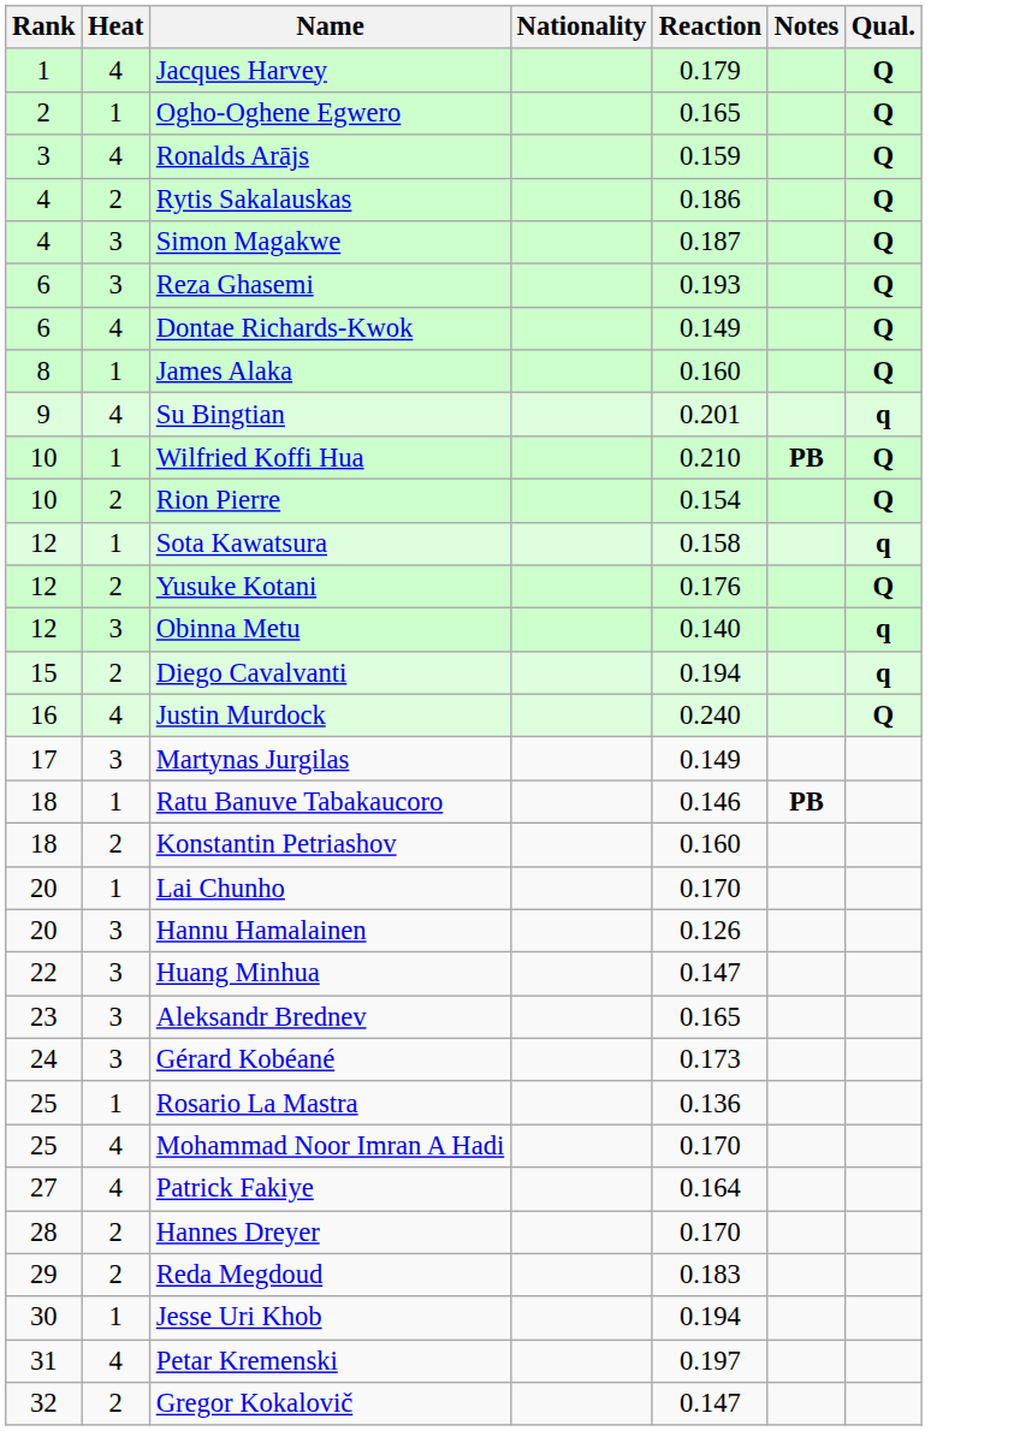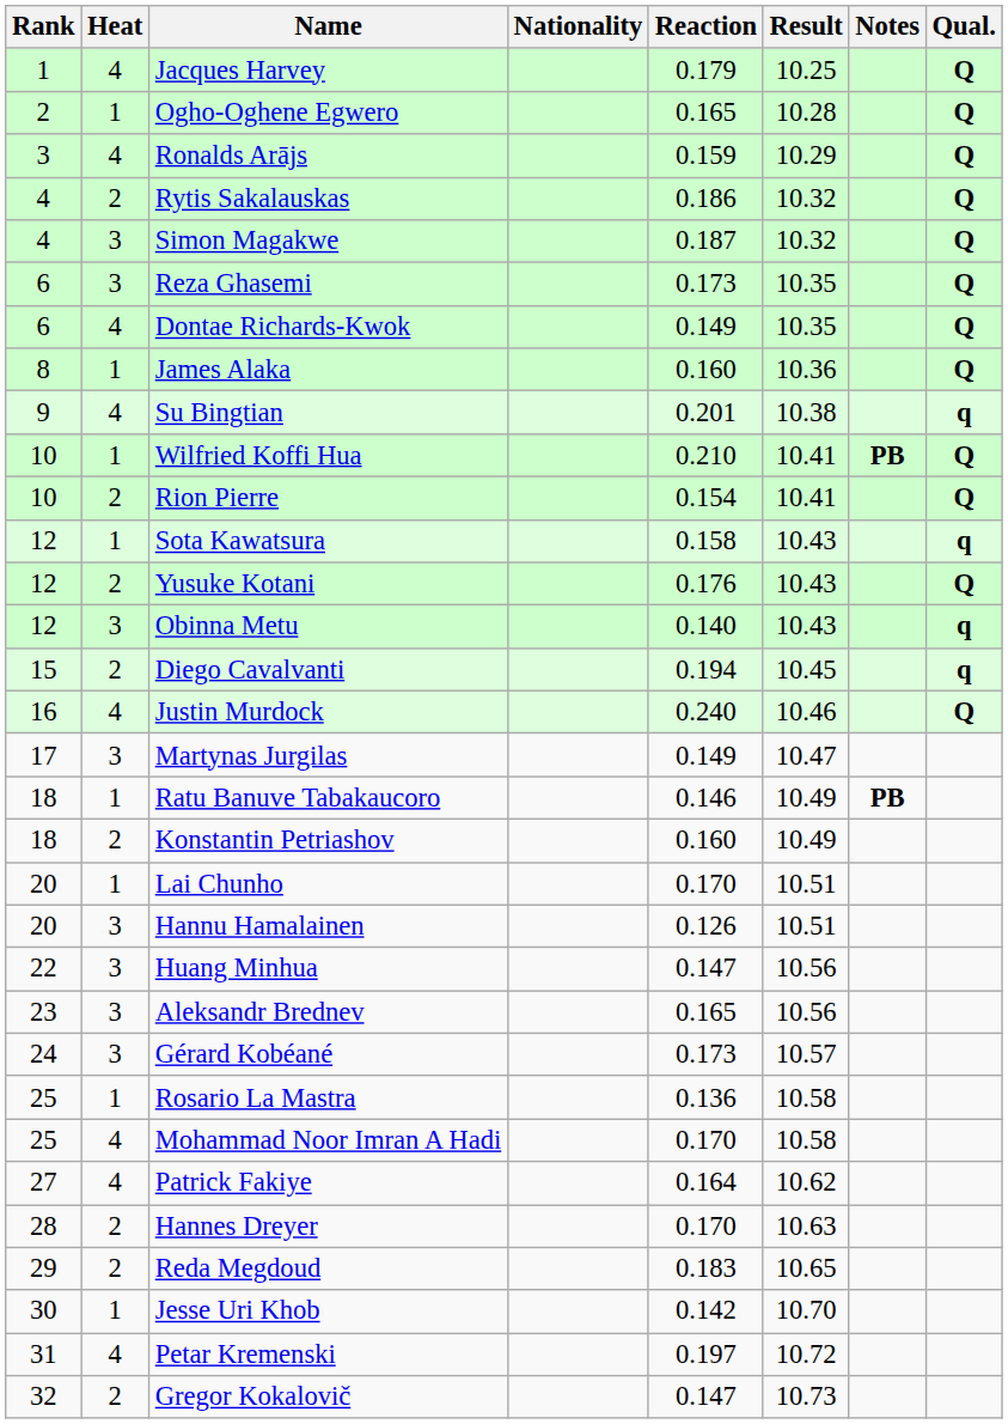+ column: Result | 10.25 | 10.28 | 10.29 | 10.32 | 10.32 | 10.35 | 10.35 | 10.36 | 10.38 | 10.41 | 10.41 | 10.43 | 10.43 | 10.43 | 10.45 | 10.46 | 10.47 | 10.49 | 10.49 | 10.51 | 10.51 | 10.56 | 10.56 | 10.57 | 10.58 | 10.58 | 10.62 | 10.63 | 10.65 | 10.70 | 10.72 | 10.73
Reza Ghasemi | Reaction: 0.193 -> 0.173
Jesse Uri Khob | Reaction: 0.194 -> 0.142
